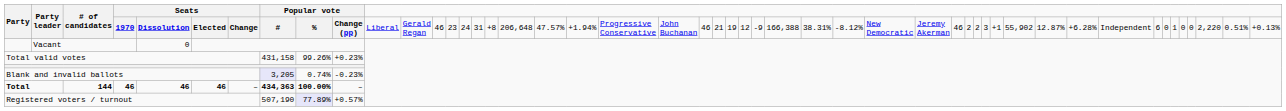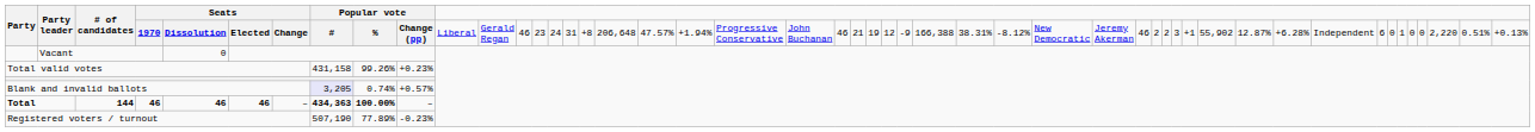Blank and invalid ballots | column 11: -0.23% -> +0.57%
Registered voters / turnout | column 10: lavender background -> no background
Registered voters / turnout | column 11: +0.57% -> -0.23%
